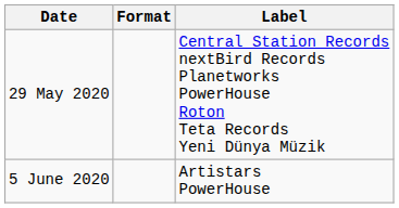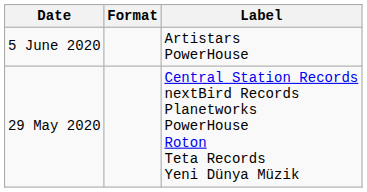rows swapped: 29 May 2020 <-> 5 June 2020
